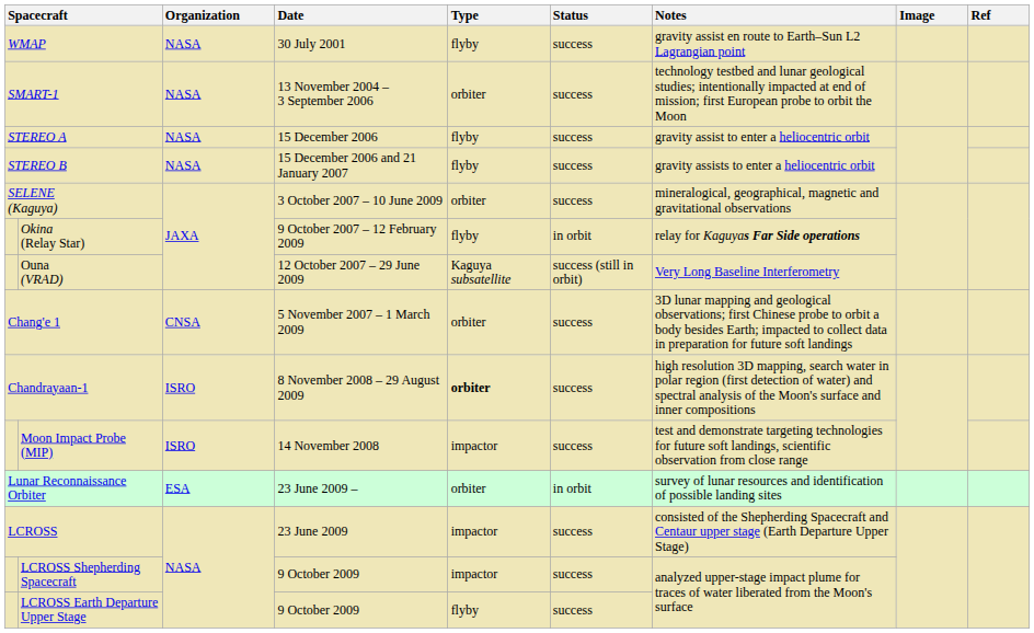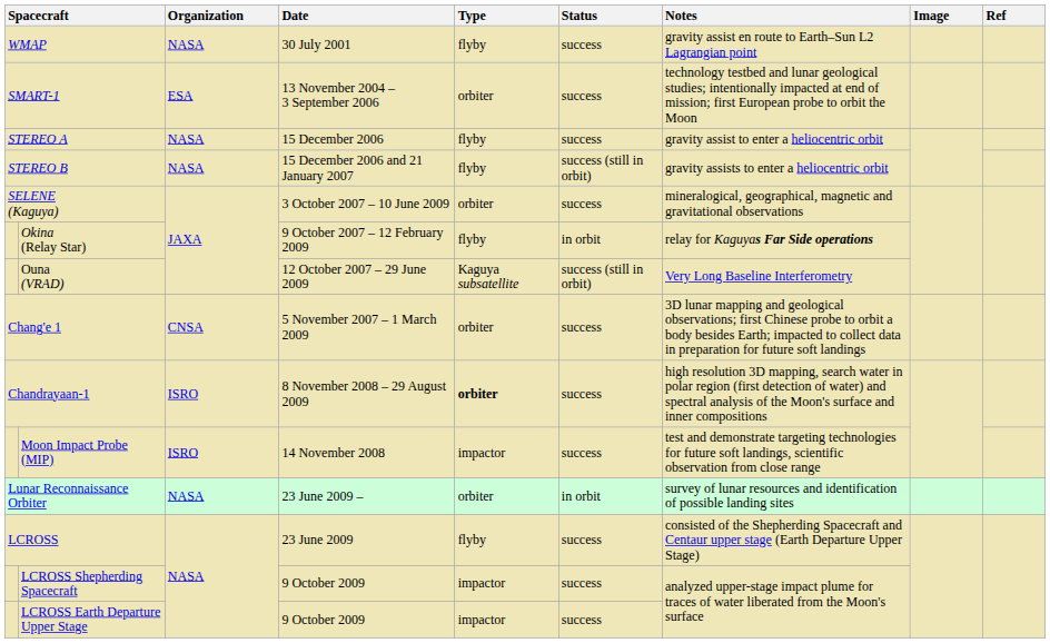SMART-1 | Organization: NASA -> ESA
STEREO B | Status: success -> success (still in orbit)
Lunar Reconnaissance Orbiter | Organization: ESA -> NASA
LCROSS | Type: impactor -> flyby
LCROSS Earth Departure Upper Stage | Type: flyby -> impactor
